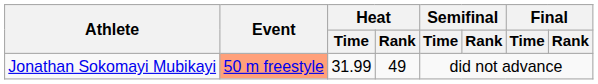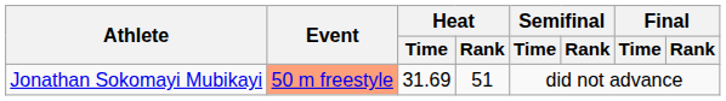Jonathan Sokomayi Mubikayi | Heat / Time: 31.99 -> 31.69
Jonathan Sokomayi Mubikayi | Heat / Rank: 49 -> 51
